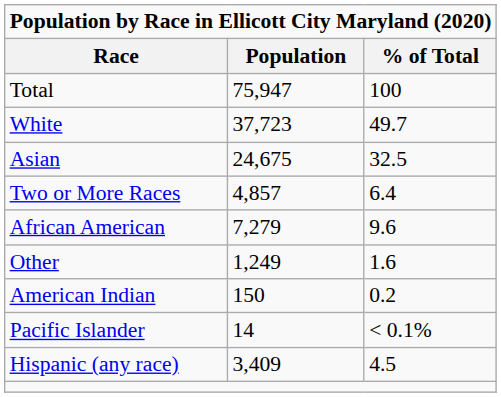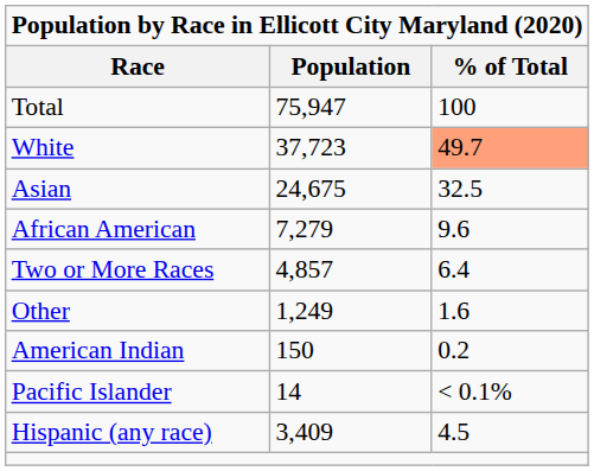White | % of Total: no background -> lightsalmon background
rows swapped: African American <-> Two or More Races
